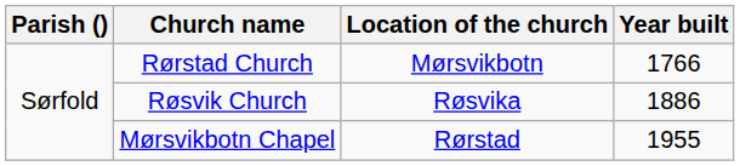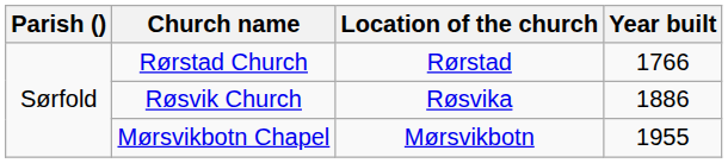Rørstad Church | Location of the church: Mørsvikbotn -> Rørstad
Mørsvikbotn Chapel | Location of the church: Rørstad -> Mørsvikbotn
